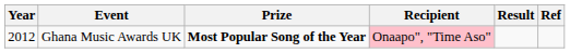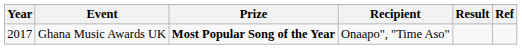Ghana Music Awards UK | Year: 2012 -> 2017
Ghana Music Awards UK | Recipient: pink background -> no background
